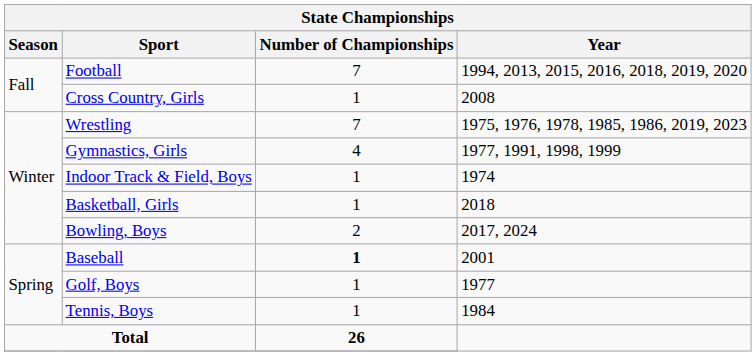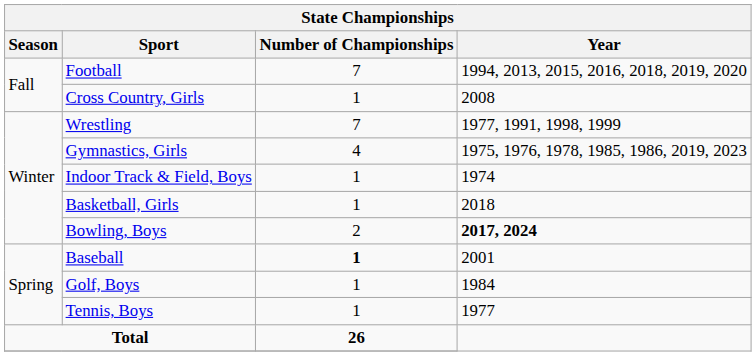Wrestling | Year: 1975, 1976, 1978, 1985, 1986, 2019, 2023 -> 1977, 1991, 1998, 1999
Gymnastics, Girls | Year: 1977, 1991, 1998, 1999 -> 1975, 1976, 1978, 1985, 1986, 2019, 2023
Bowling, Boys | Year: normal -> bold
Golf, Boys | Year: 1977 -> 1984
Tennis, Boys | Year: 1984 -> 1977
